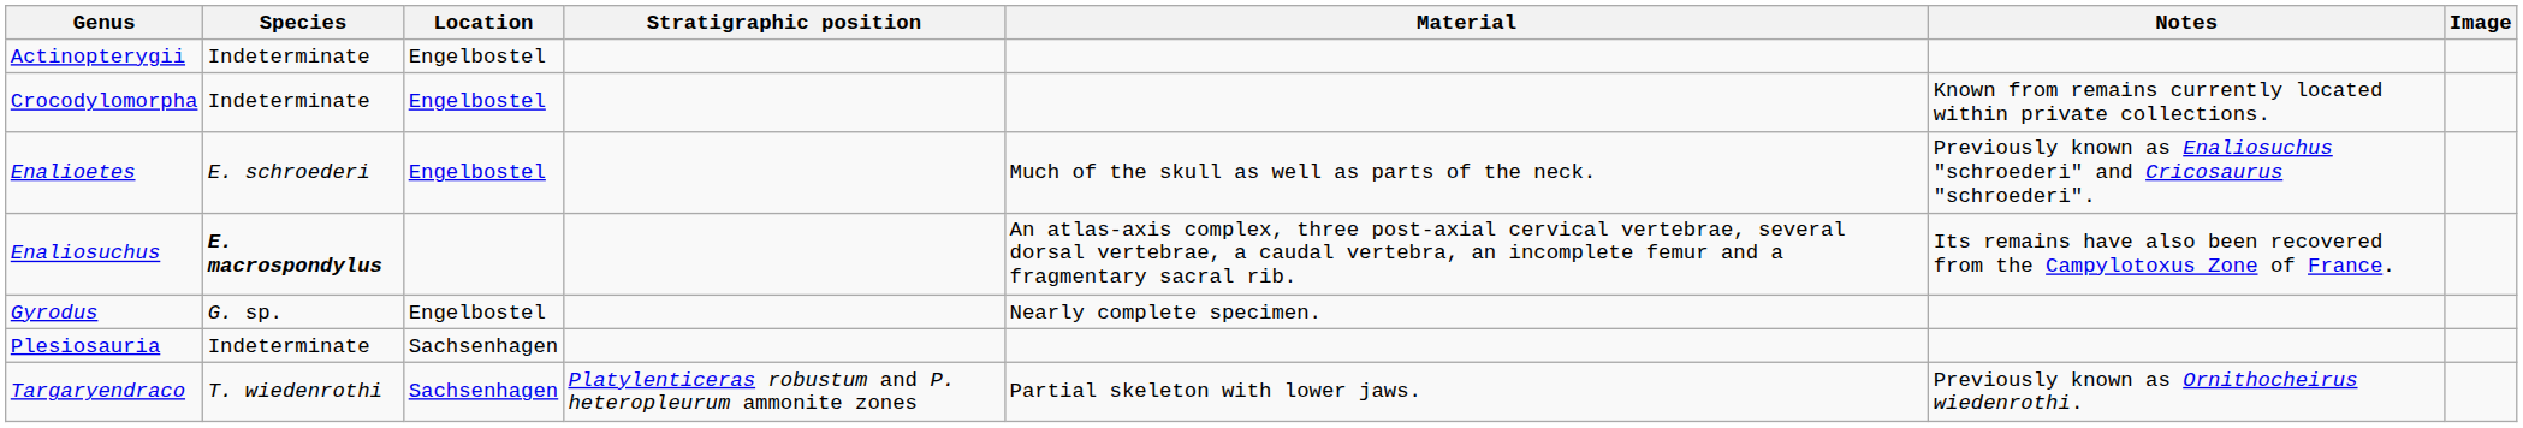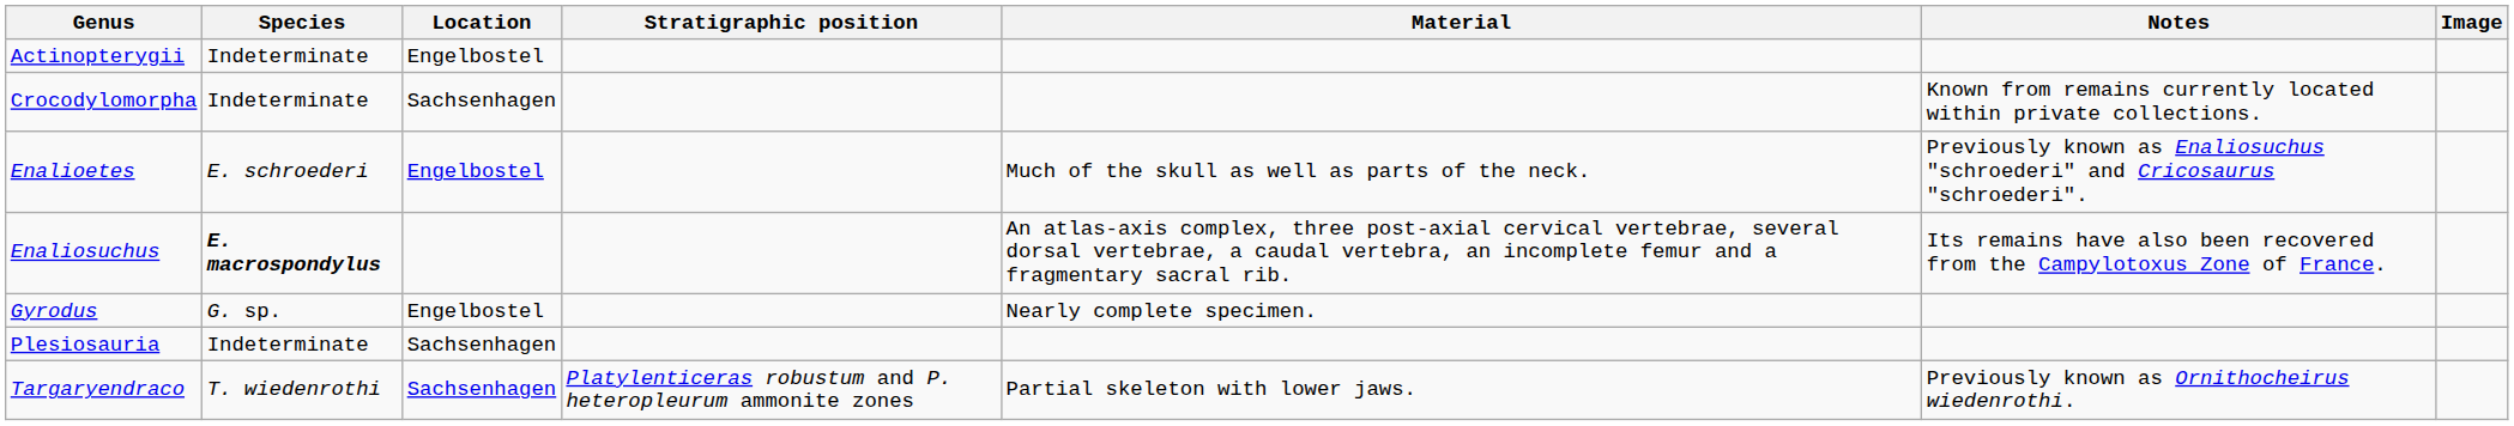Crocodylomorpha | Location: Engelbostel -> Sachsenhagen
